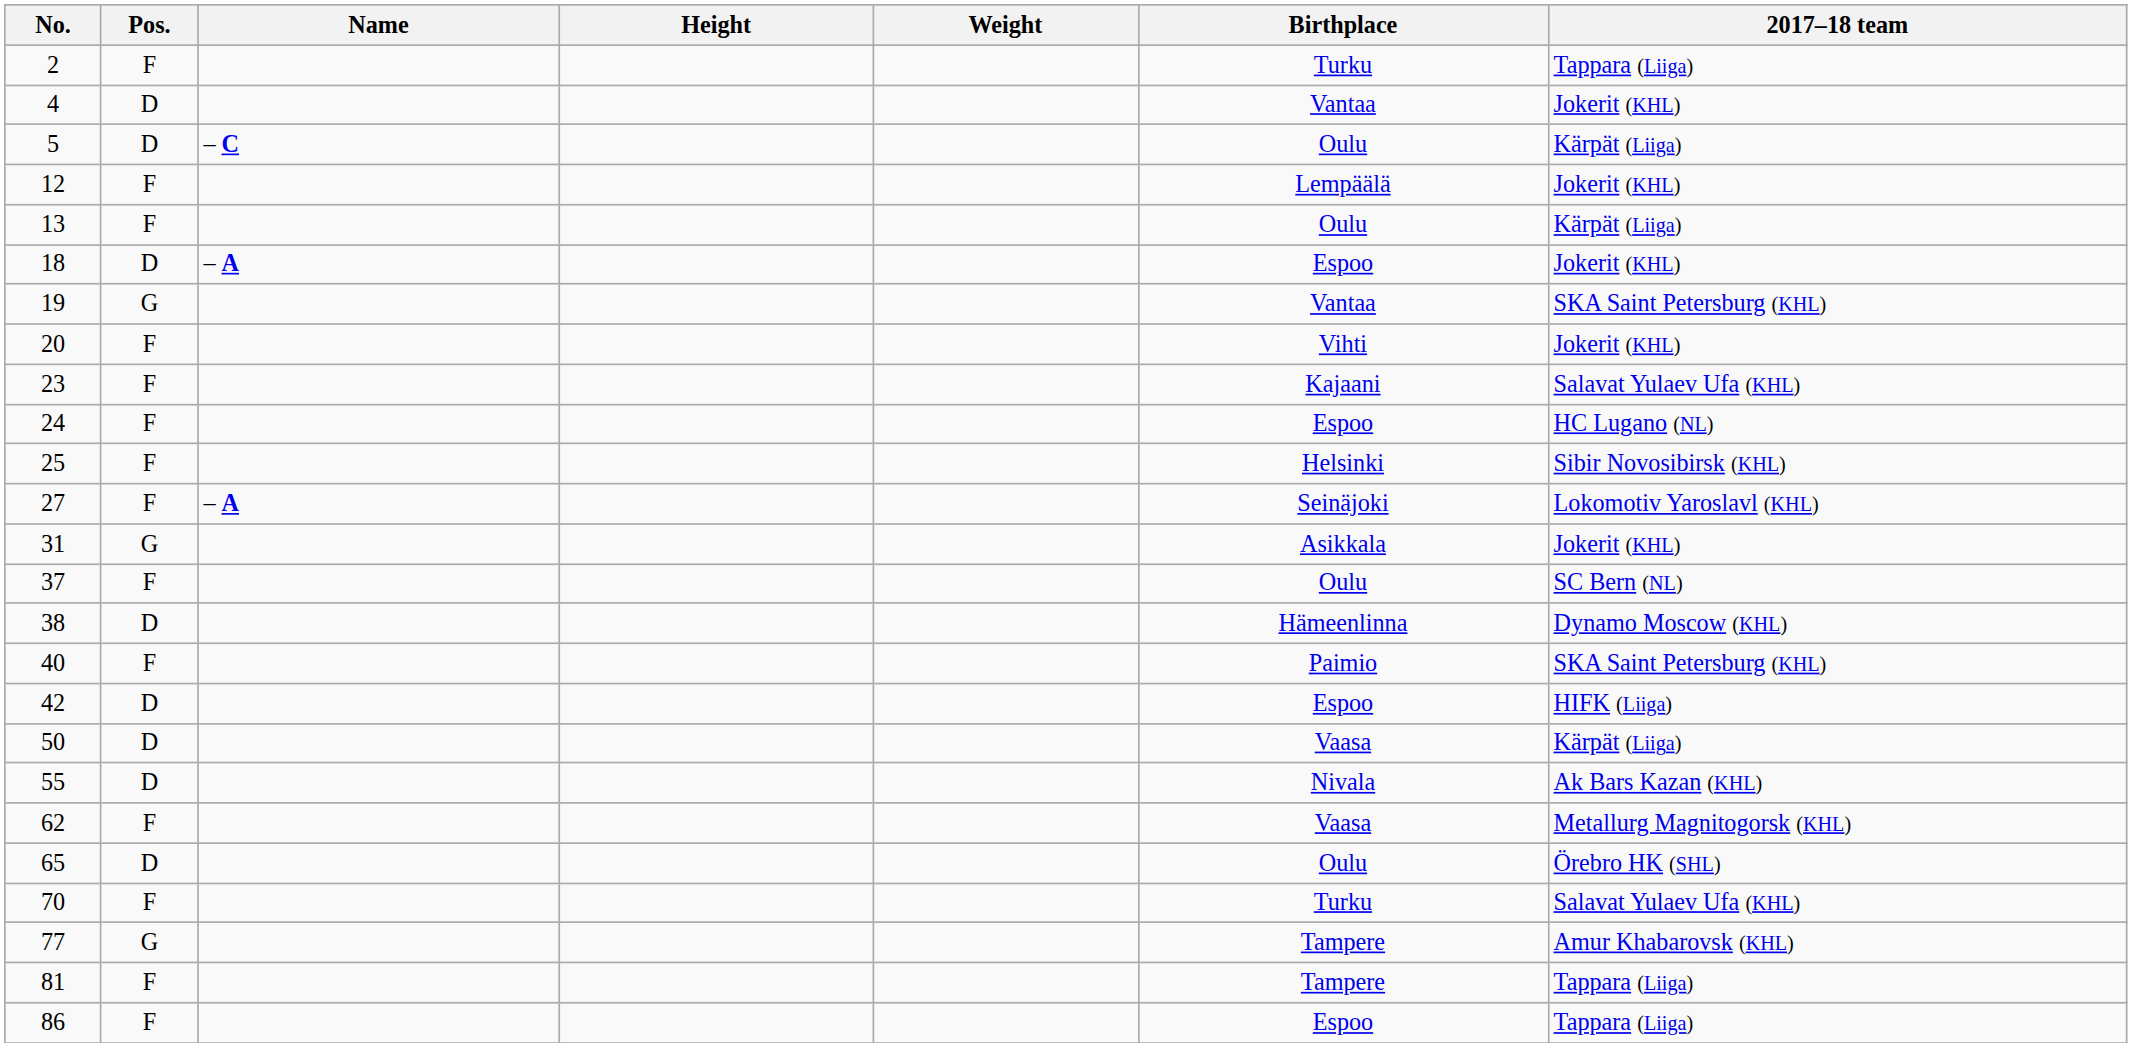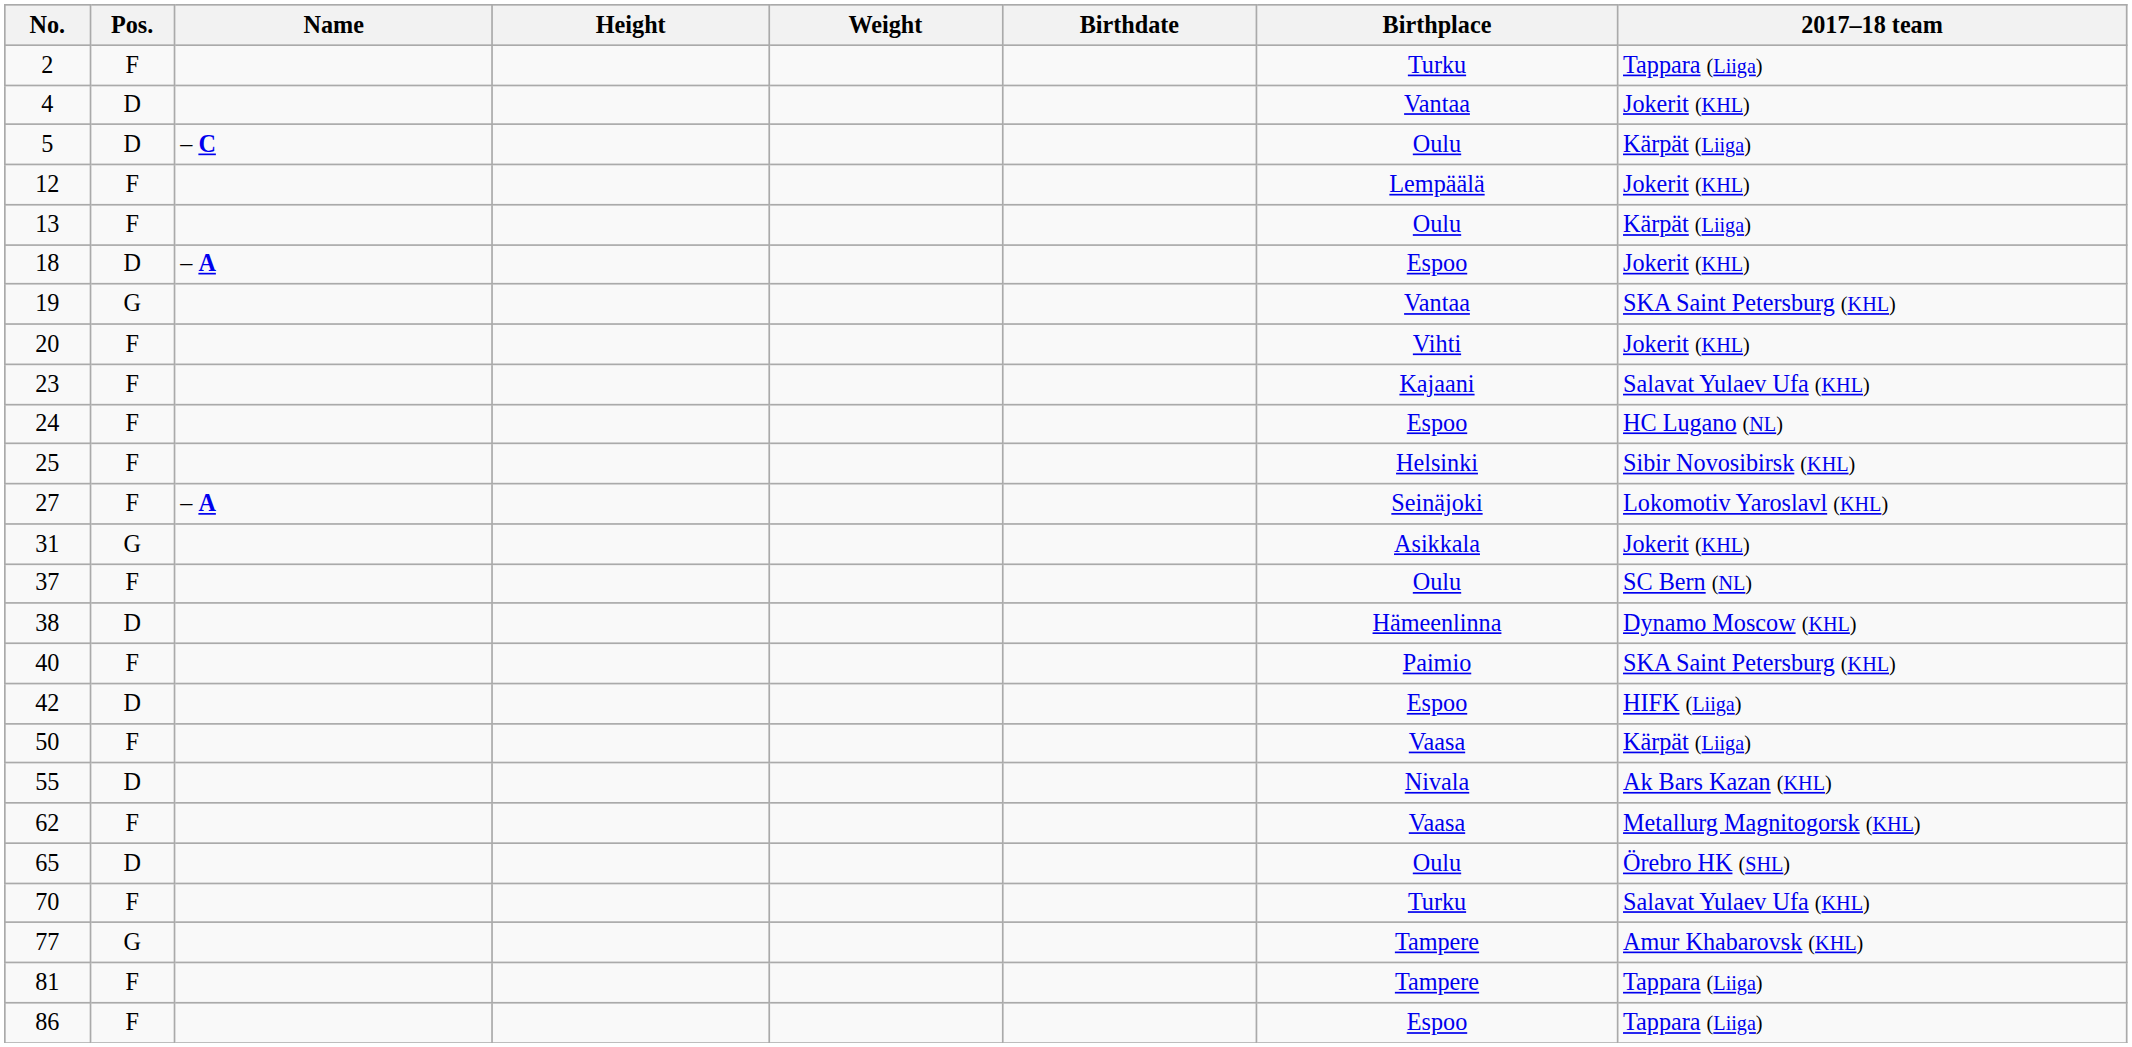+ column: Birthdate
50 | Pos.: D -> F
